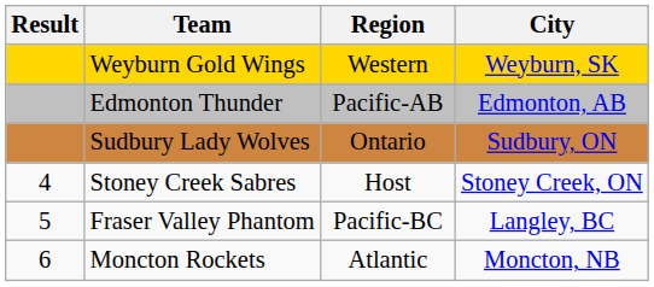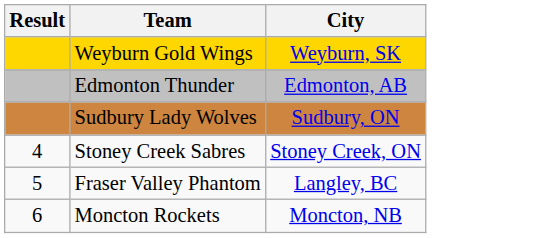- column: Region | Western | Pacific-AB | Ontario | Host | Pacific-BC | Atlantic
